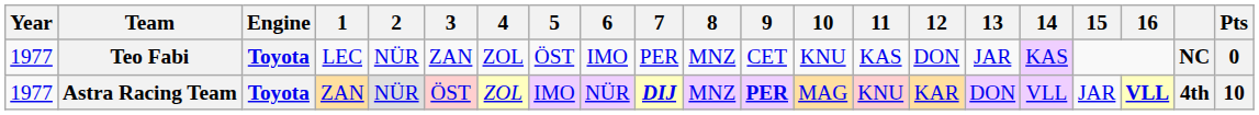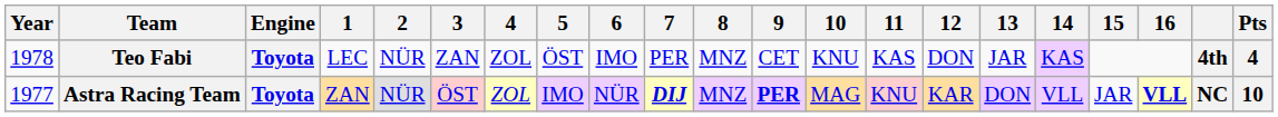Teo Fabi | Year: 1977 -> 1978
Teo Fabi | column 20: NC -> 4th
Teo Fabi | Pts: 0 -> 4
Astra Racing Team | column 20: 4th -> NC
